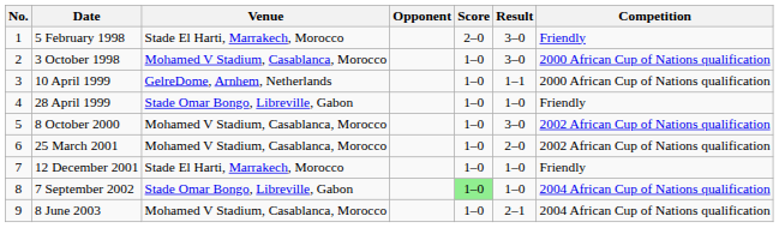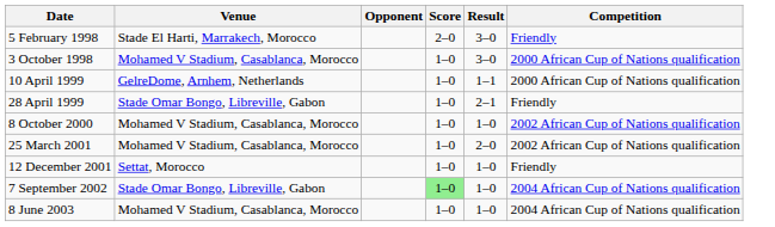- column: No. | 1 | 2 | 3 | 4 | 5 | 6 | 7 | 8 | 9
28 April 1999 | Result: 1–0 -> 2–1
8 October 2000 | Result: 3–0 -> 1–0
12 December 2001 | Venue: Stade El Harti, Marrakech, Morocco -> Settat, Morocco
8 June 2003 | Result: 2–1 -> 1–0
